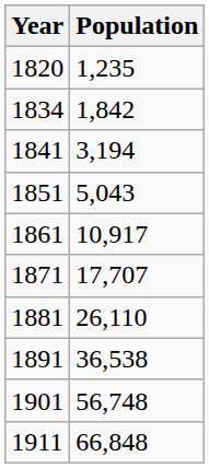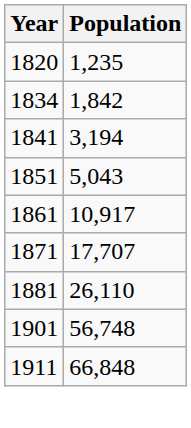- row: 1891 | 36,538
